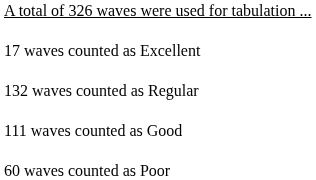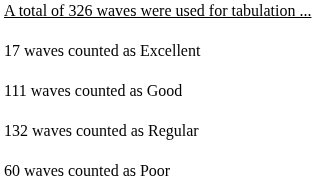rows swapped: 111 waves counted as Good <-> 132 waves counted as Regular
